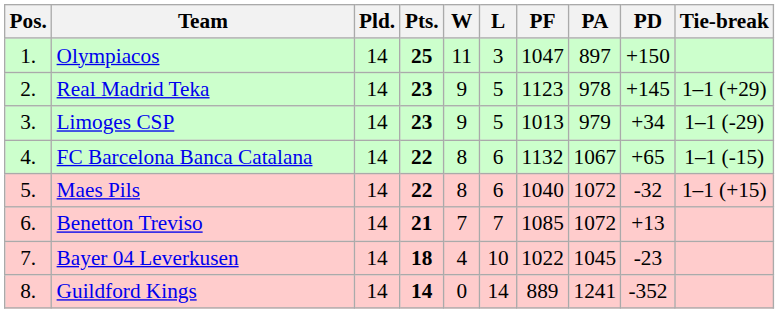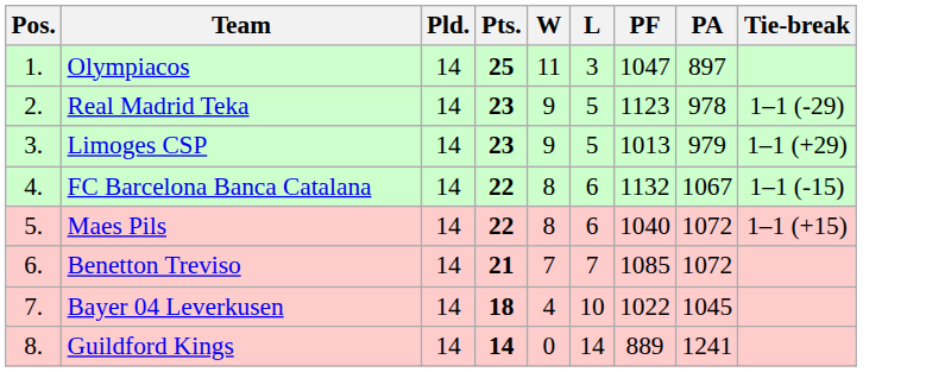- column: PD | +150 | +145 | +34 | +65 | -32 | +13 | -23 | -352
Real Madrid Teka | Tie-break: 1–1 (+29) -> 1–1 (-29)
Limoges CSP | Tie-break: 1–1 (-29) -> 1–1 (+29)
